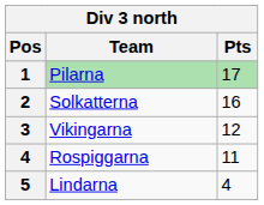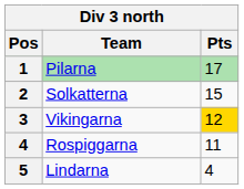Solkatterna | Pts: 16 -> 15
Vikingarna | Pts: no background -> gold background
